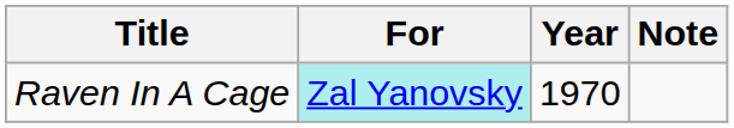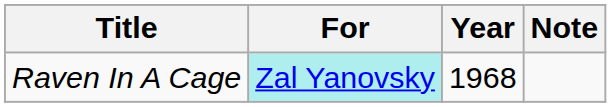Raven In A Cage | Year: 1970 -> 1968
